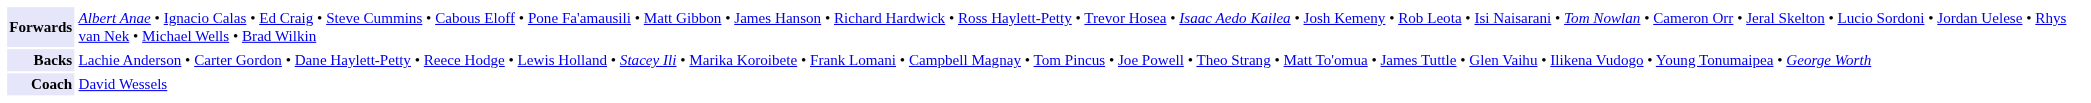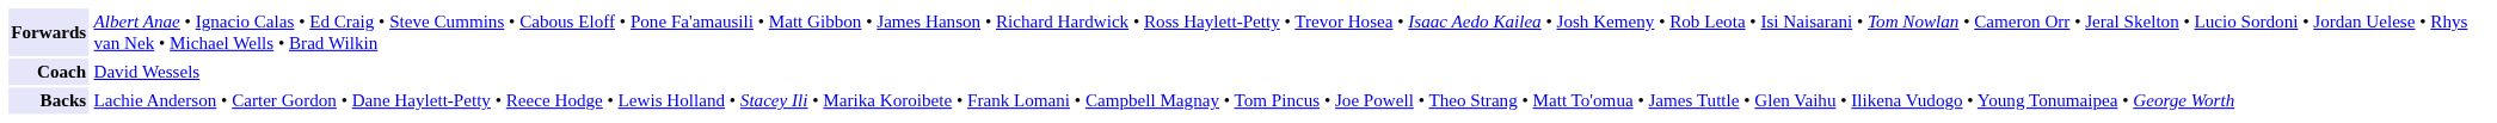rows swapped: Backs <-> Coach
